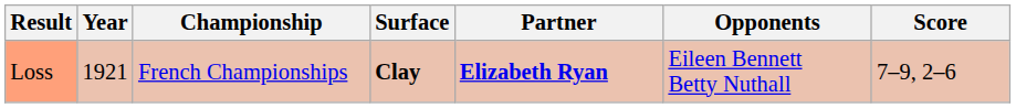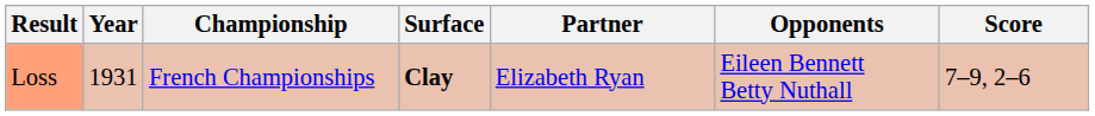Loss | Year: 1921 -> 1931
Loss | Partner: bold -> normal
